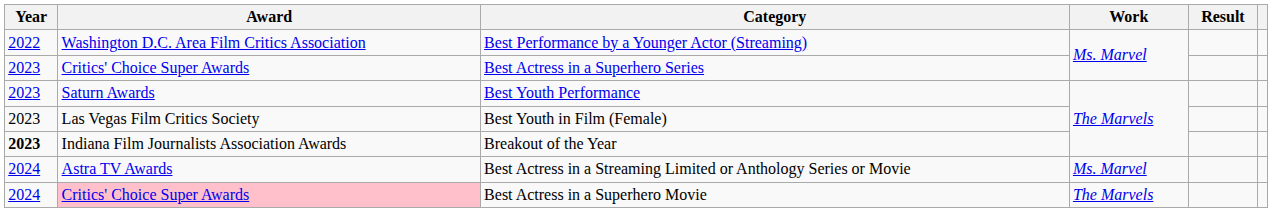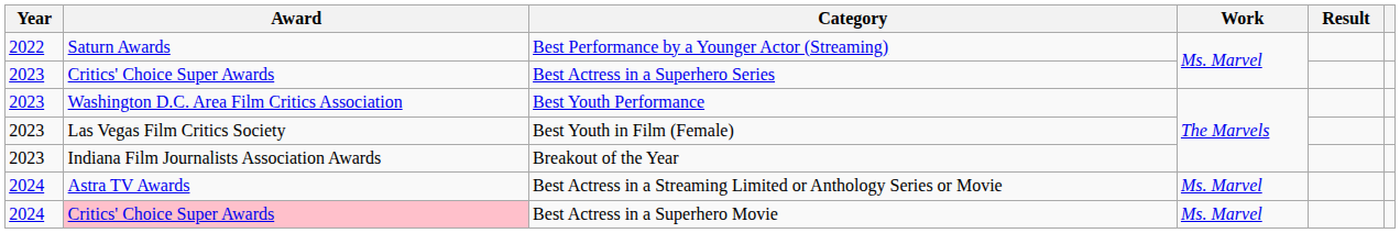Best Performance by a Younger Actor (Streaming) | Award: Washington D.C. Area Film Critics Association -> Saturn Awards
Best Youth Performance | Award: Saturn Awards -> Washington D.C. Area Film Critics Association
Breakout of the Year | Year: bold -> normal
Best Actress in a Superhero Movie | Work: The Marvels -> Ms. Marvel
